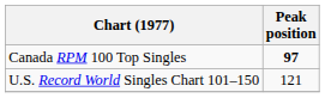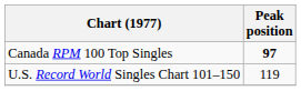U.S. Record World Singles Chart 101–150 | Peak position: 121 -> 119
